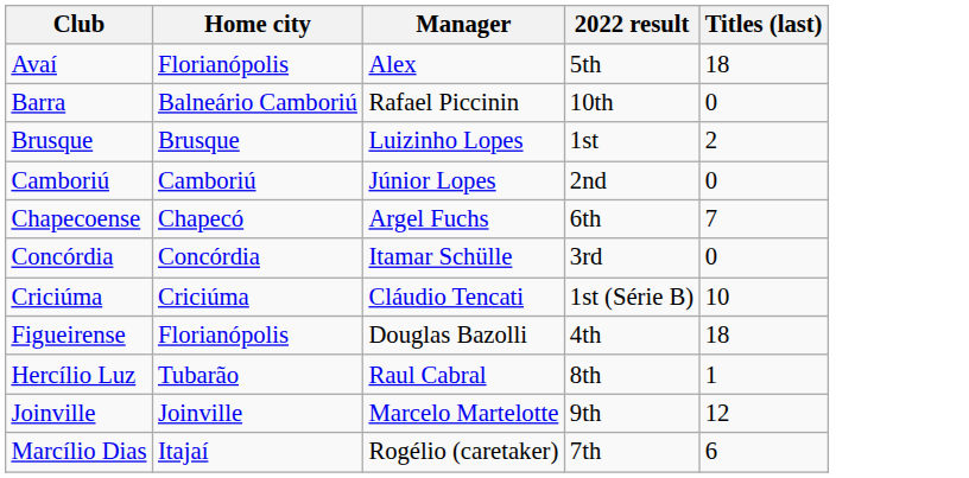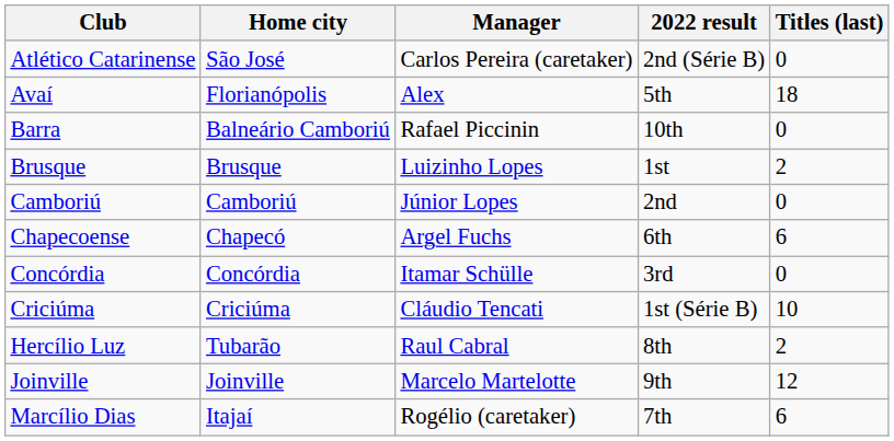+ row: Atlético Catarinense | São José | Carlos Pereira (caretaker) | 2nd (Série B) | 0
Chapecoense | Titles (last): 7 -> 6
- row: Figueirense | Florianópolis | Douglas Bazolli | 4th | 18
Hercílio Luz | Titles (last): 1 -> 2
